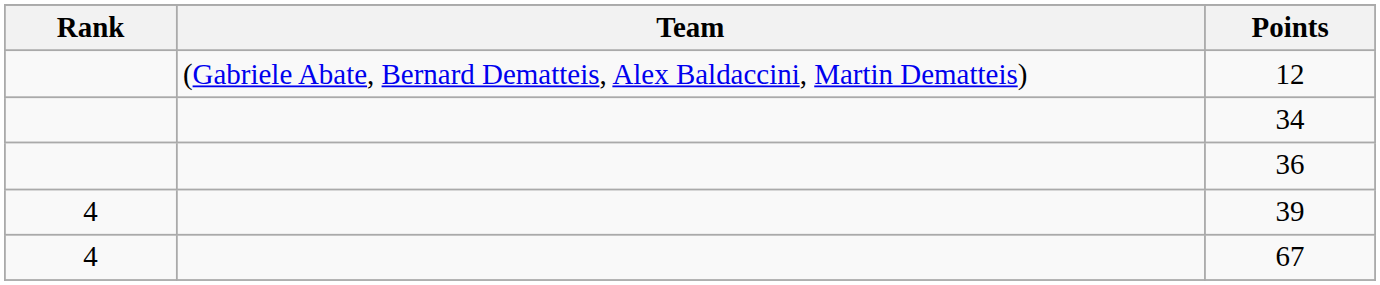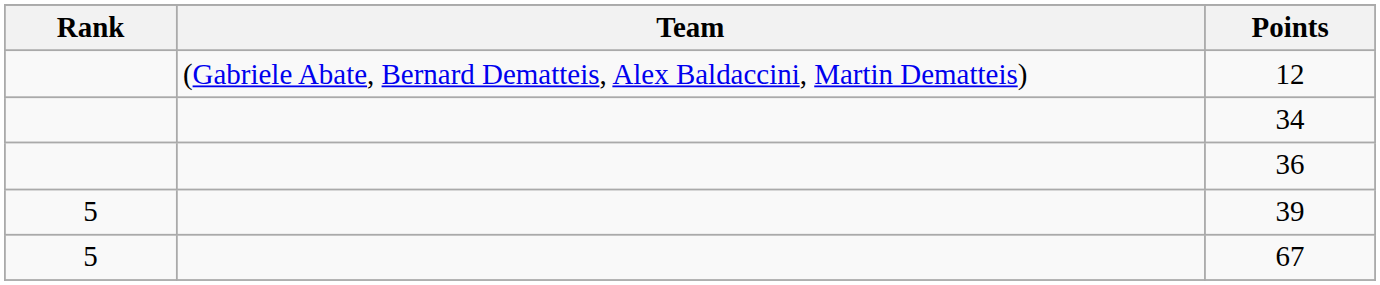39 | Rank: 4 -> 5
67 | Rank: 4 -> 5
